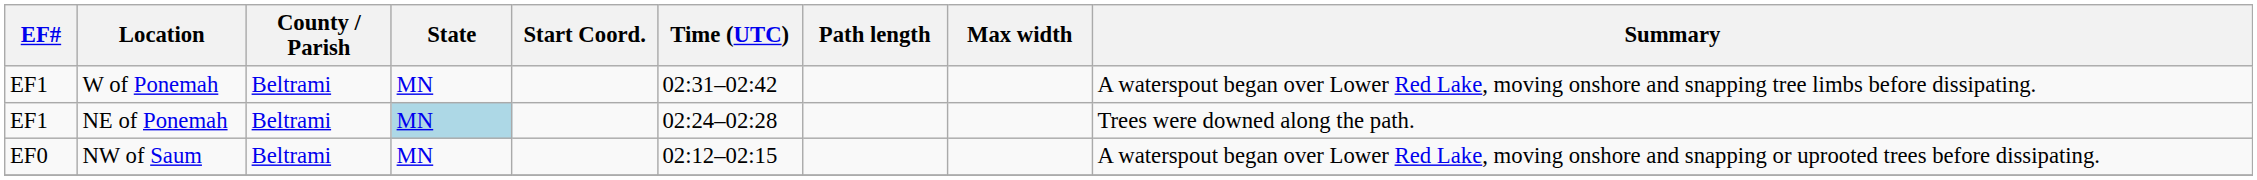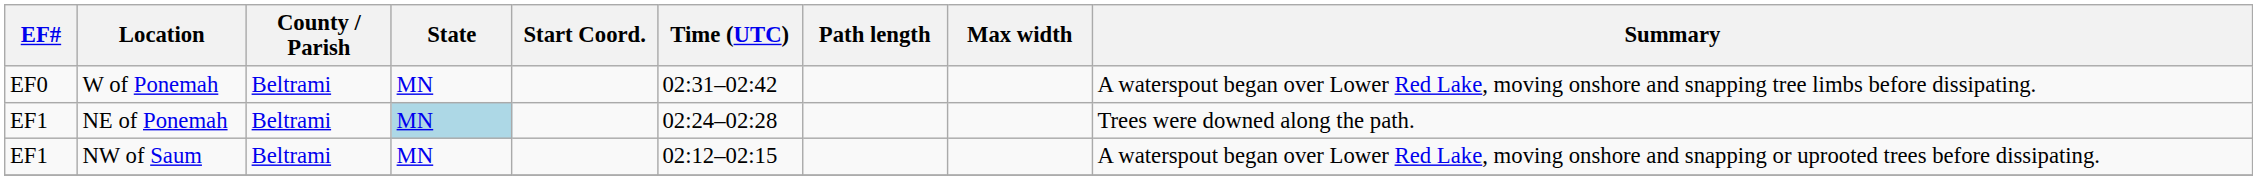W of Ponemah | EF#: EF1 -> EF0
NW of Saum | EF#: EF0 -> EF1
